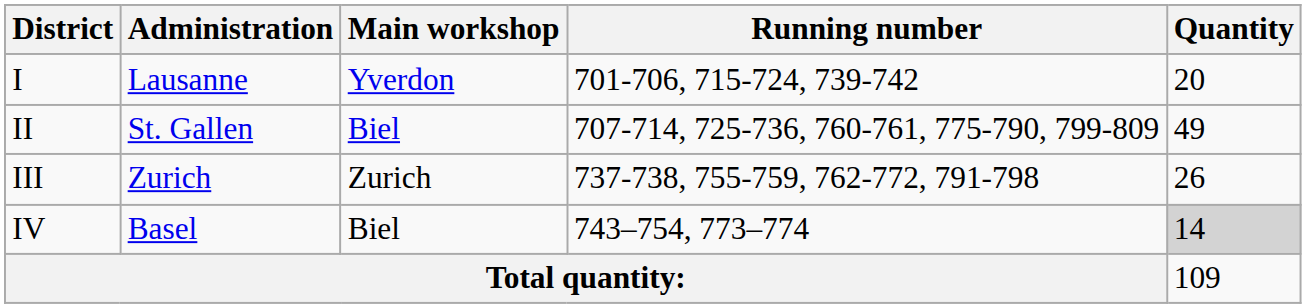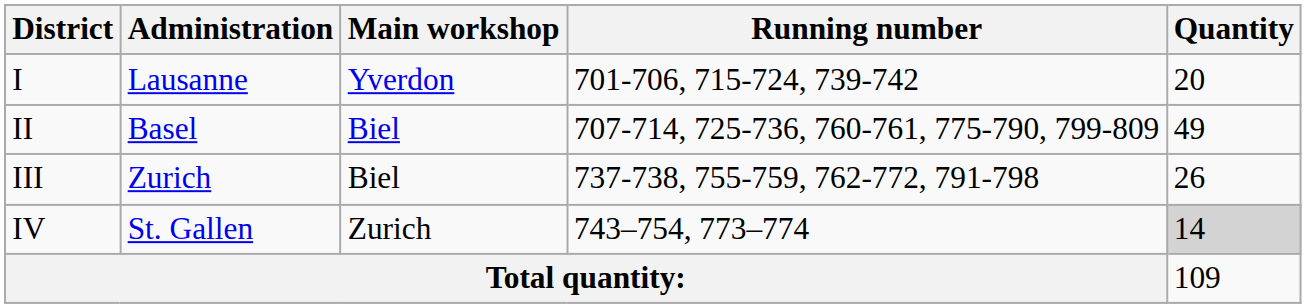II | Administration: St. Gallen -> Basel
III | Main workshop: Zurich -> Biel
IV | Administration: Basel -> St. Gallen
IV | Main workshop: Biel -> Zurich
